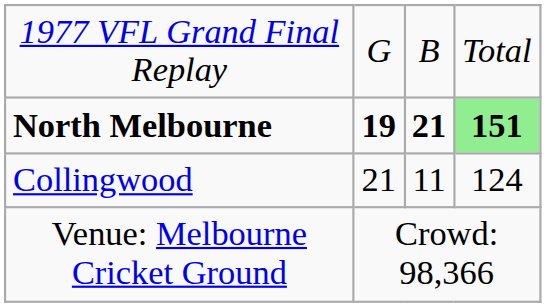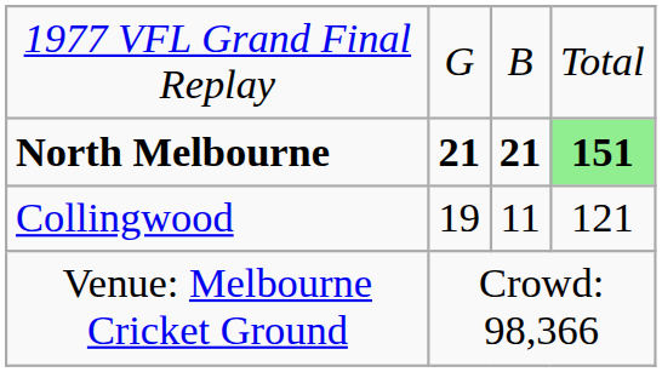North Melbourne | column 2: 19 -> 21
Collingwood | column 2: 21 -> 19
Collingwood | column 4: 124 -> 121
